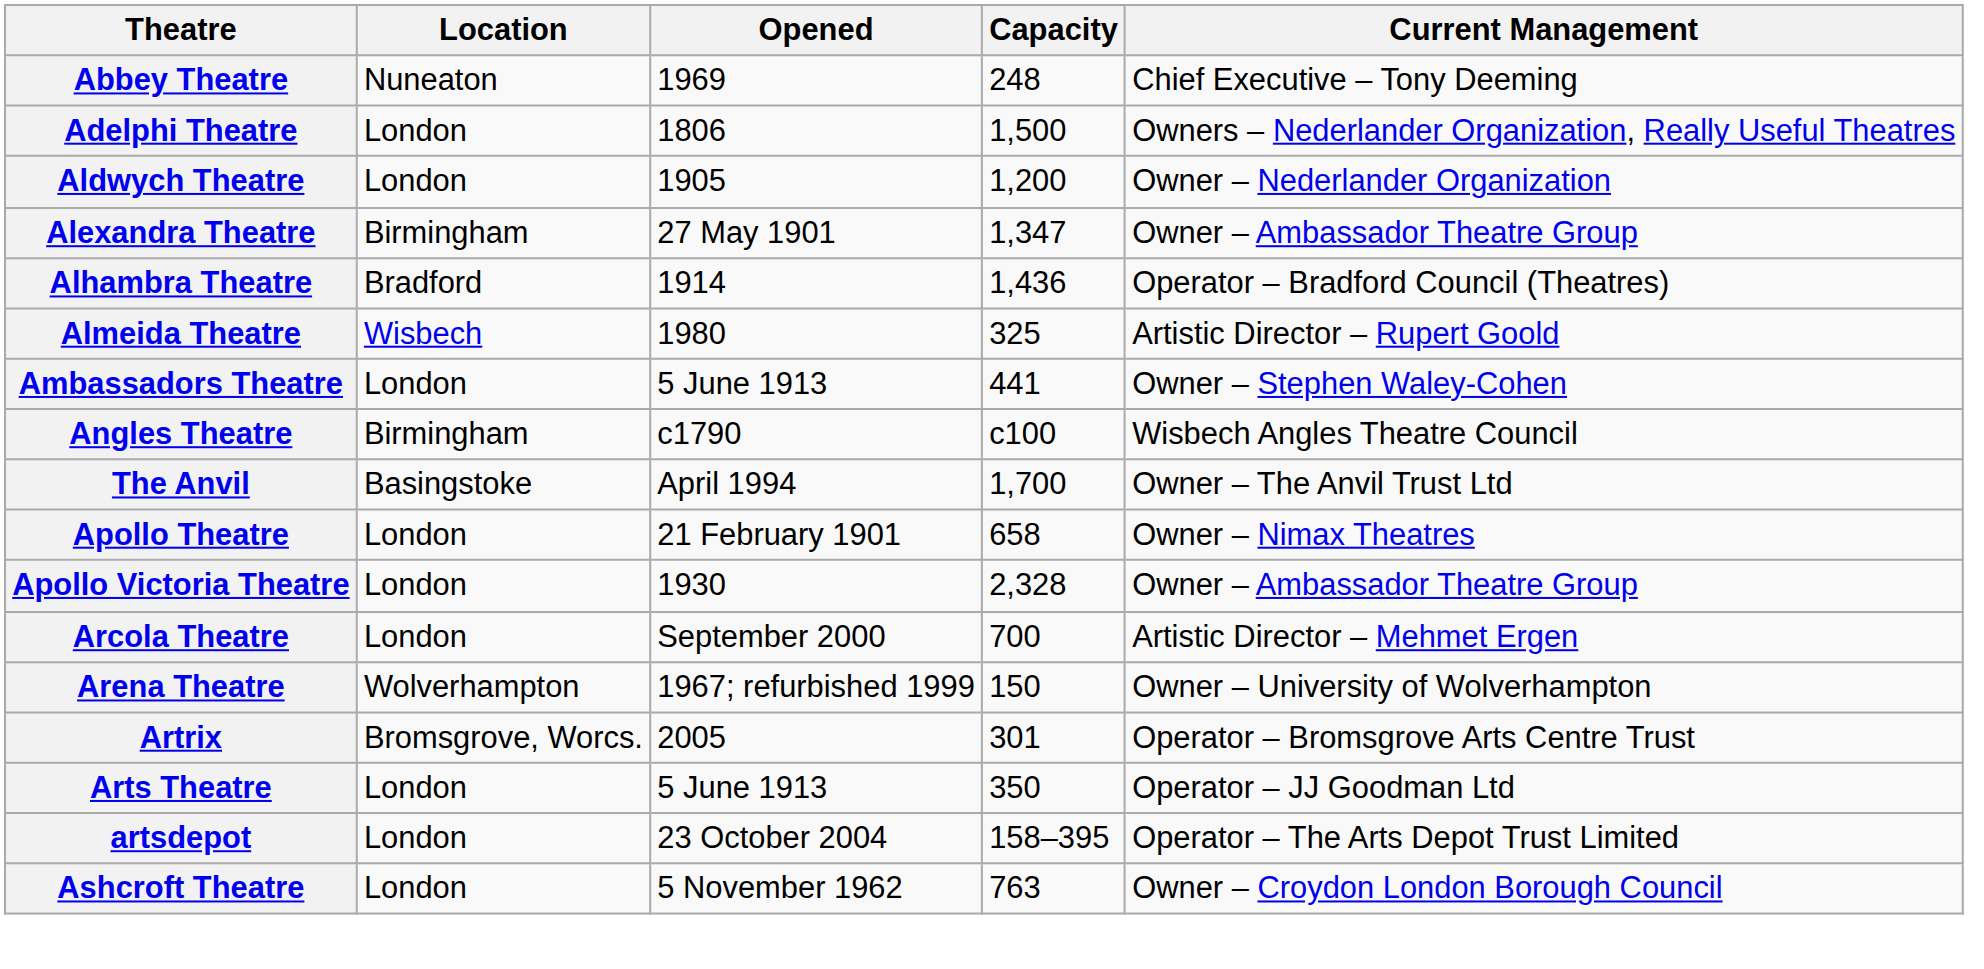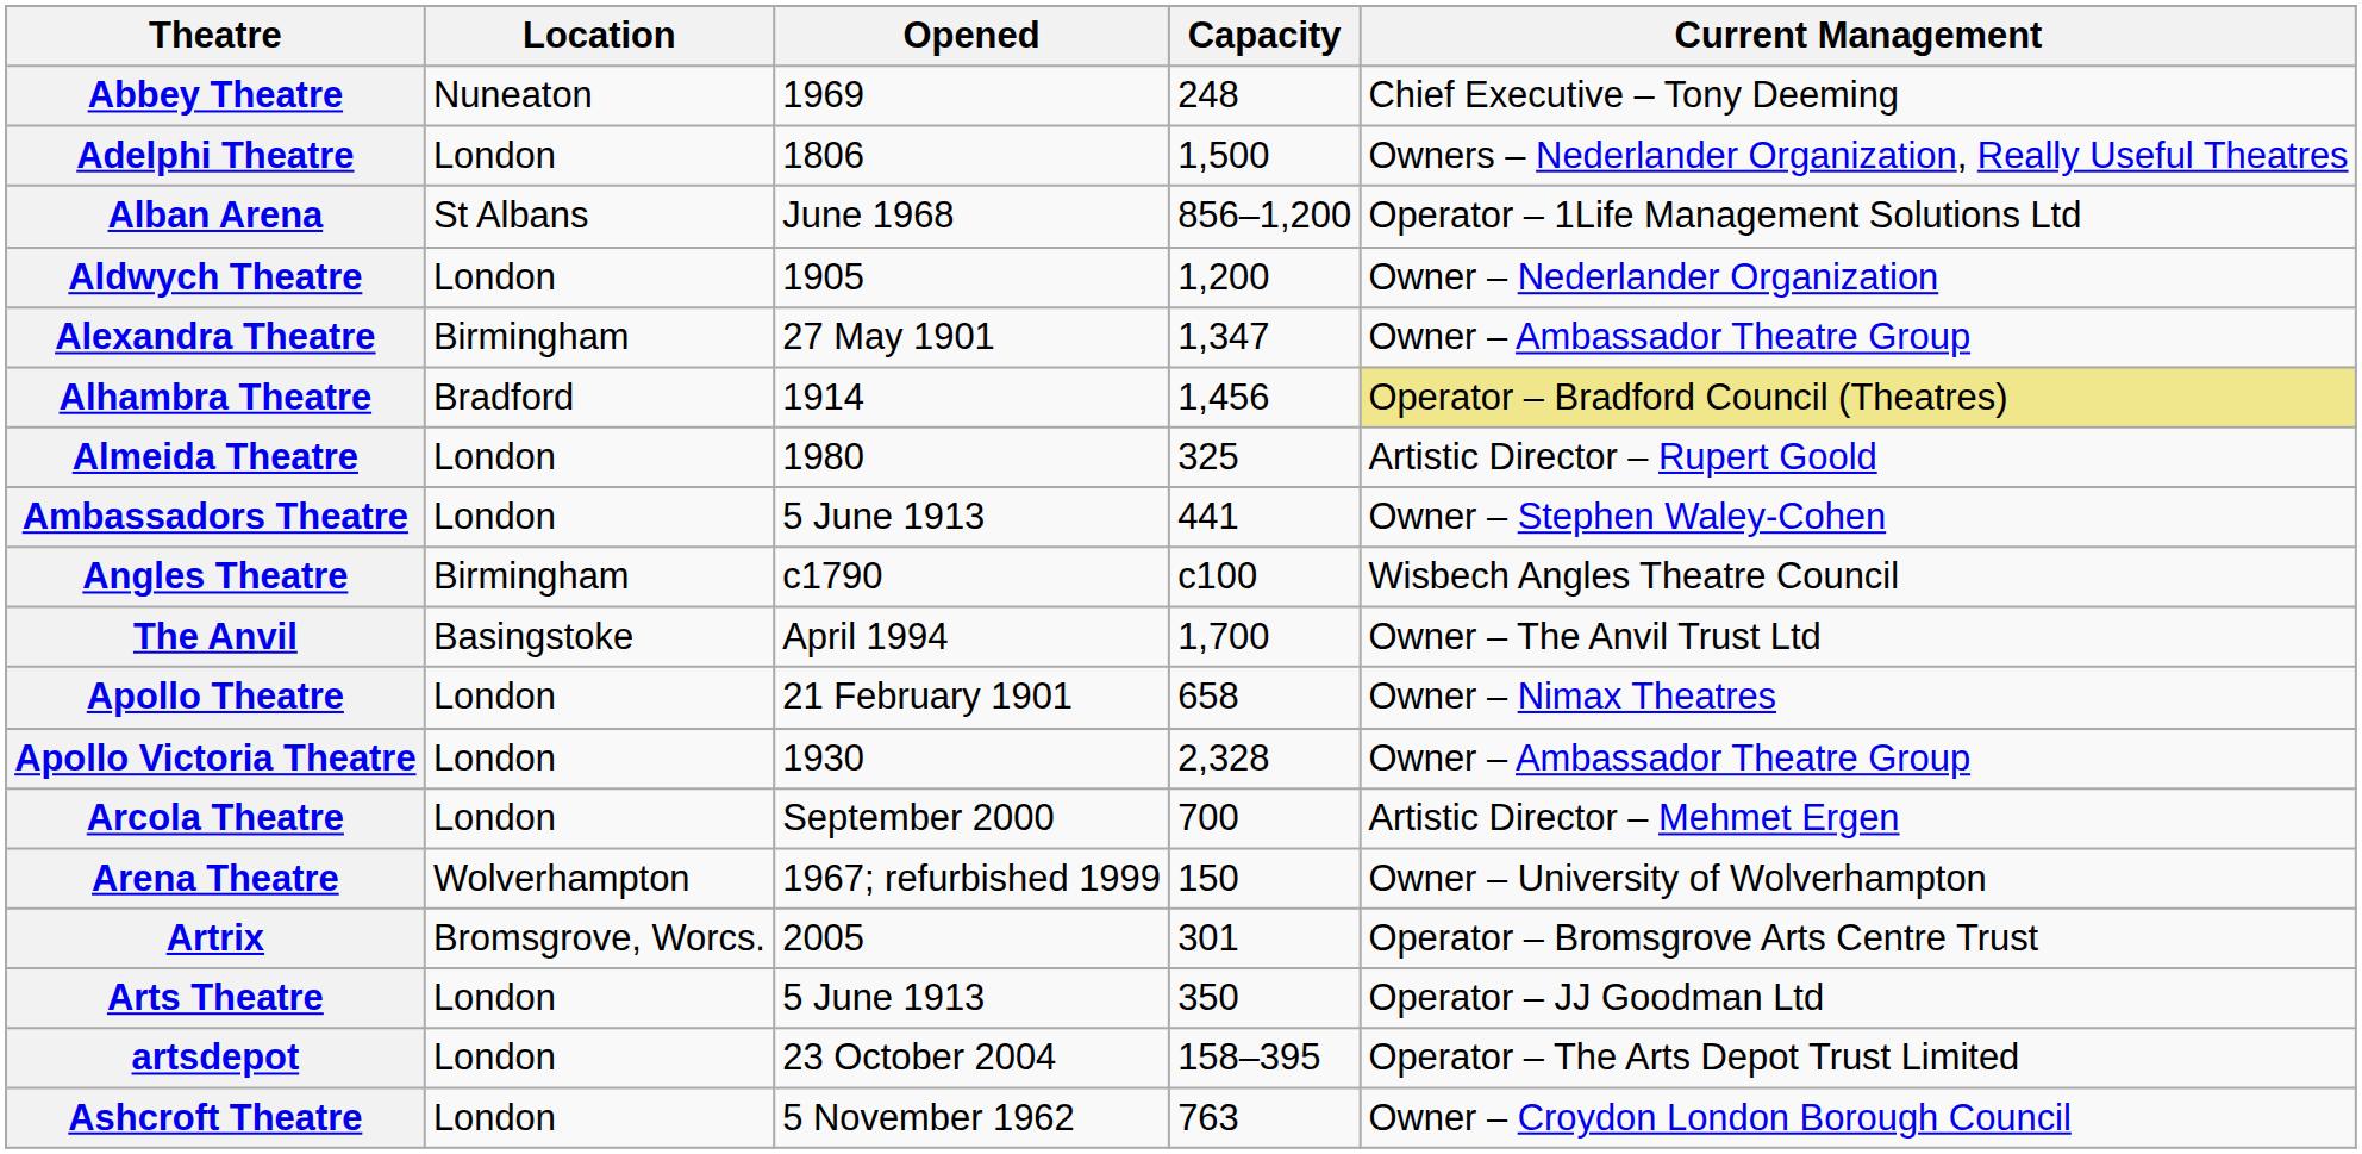+ row: Alban Arena | St Albans | June 1968 | 856–1,200 | Operator – 1Life Management Solutions Ltd
Alhambra Theatre | Capacity: 1,436 -> 1,456
Alhambra Theatre | Current Management: no background -> khaki background
Almeida Theatre | Location: Wisbech -> London
